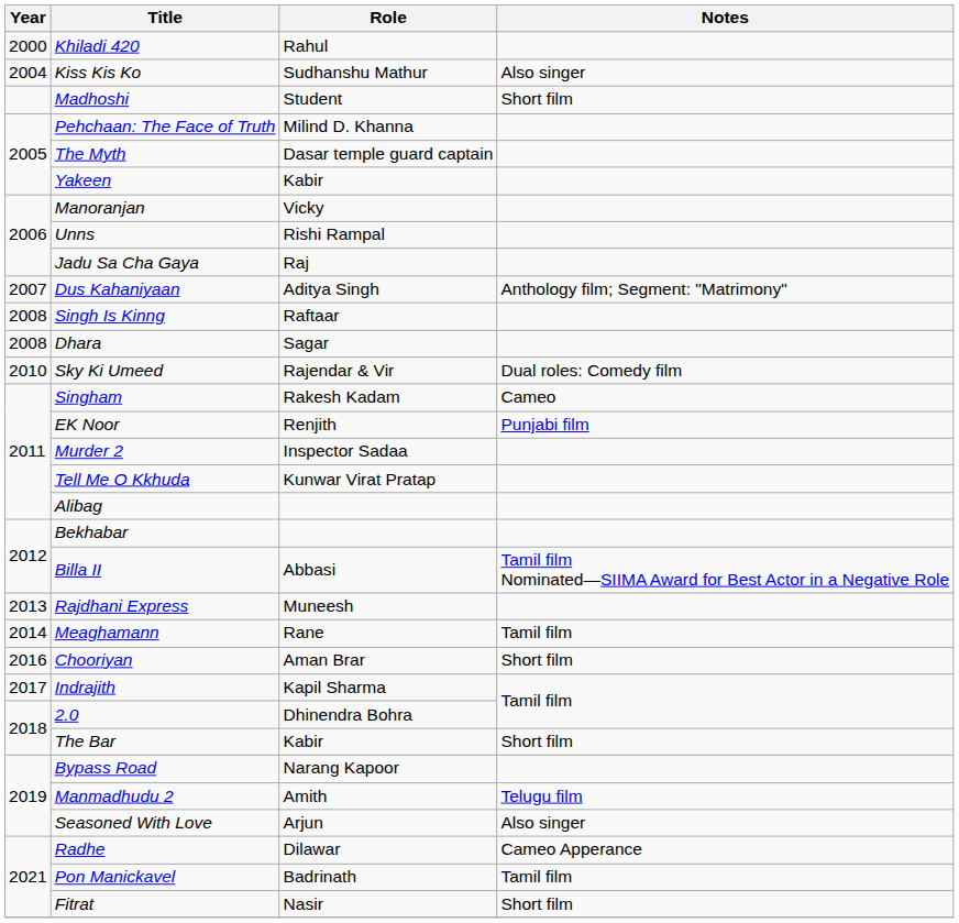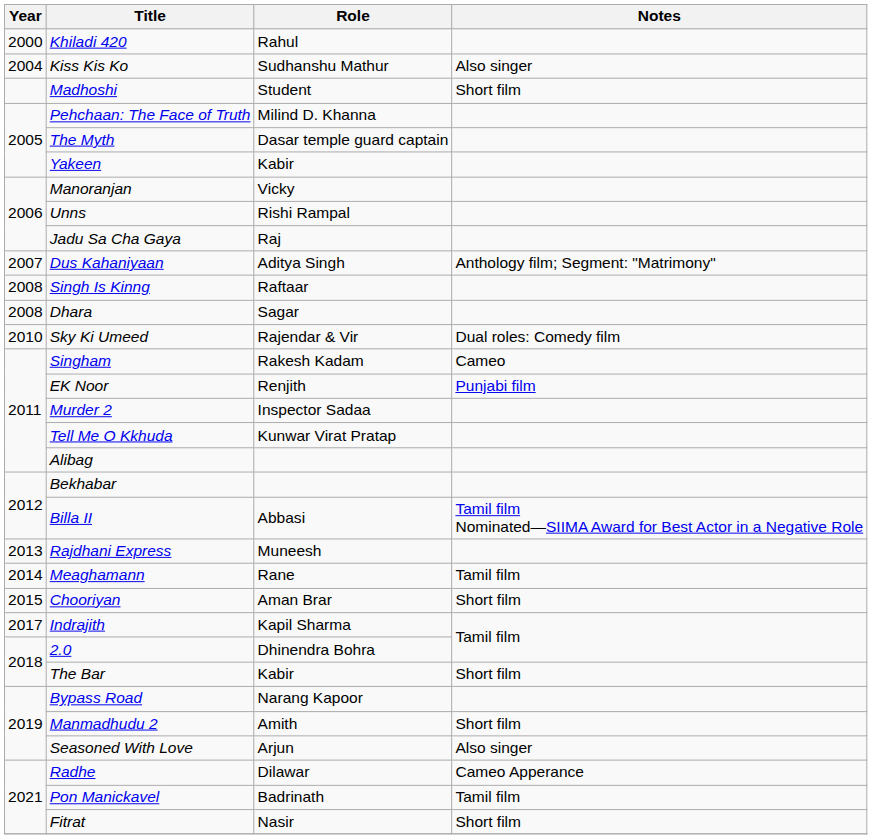Chooriyan | Year: 2016 -> 2015
Manmadhudu 2 | Notes: Telugu film -> Short film
